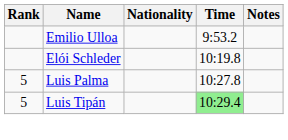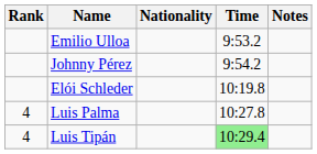+ row: Johnny Pérez | 9:54.2
Luis Palma | Rank: 5 -> 4
Luis Tipán | Rank: 5 -> 4
